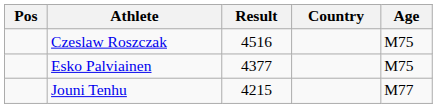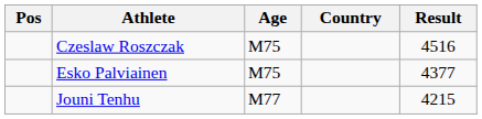columns swapped: Age <-> Result
